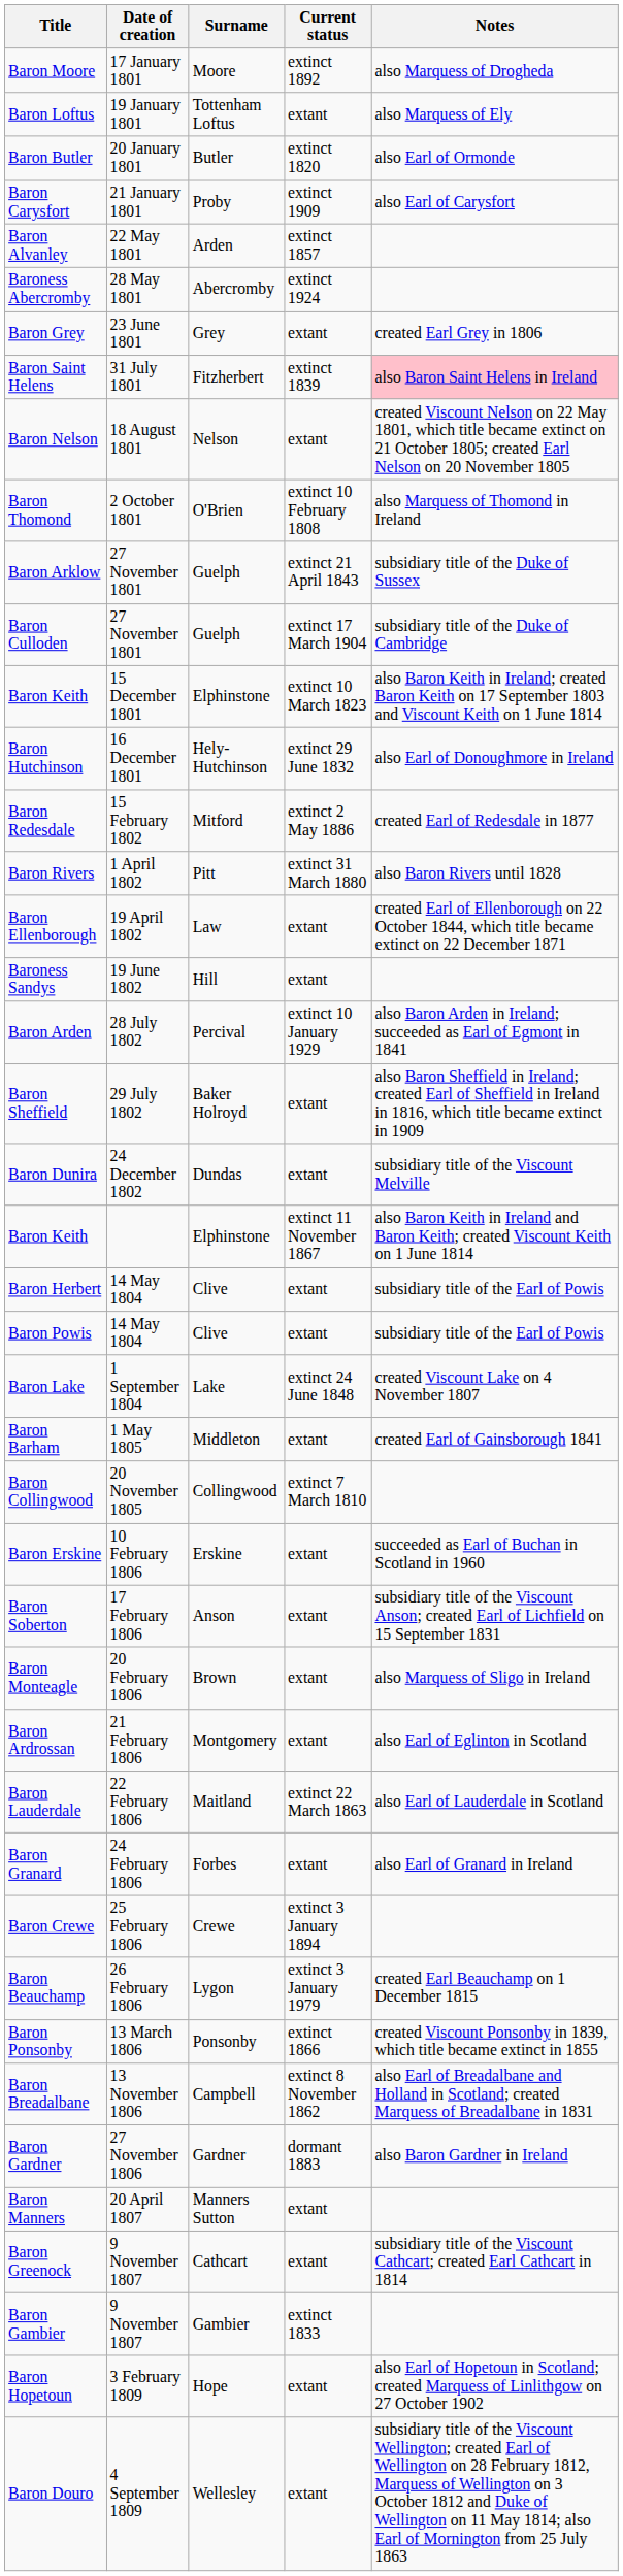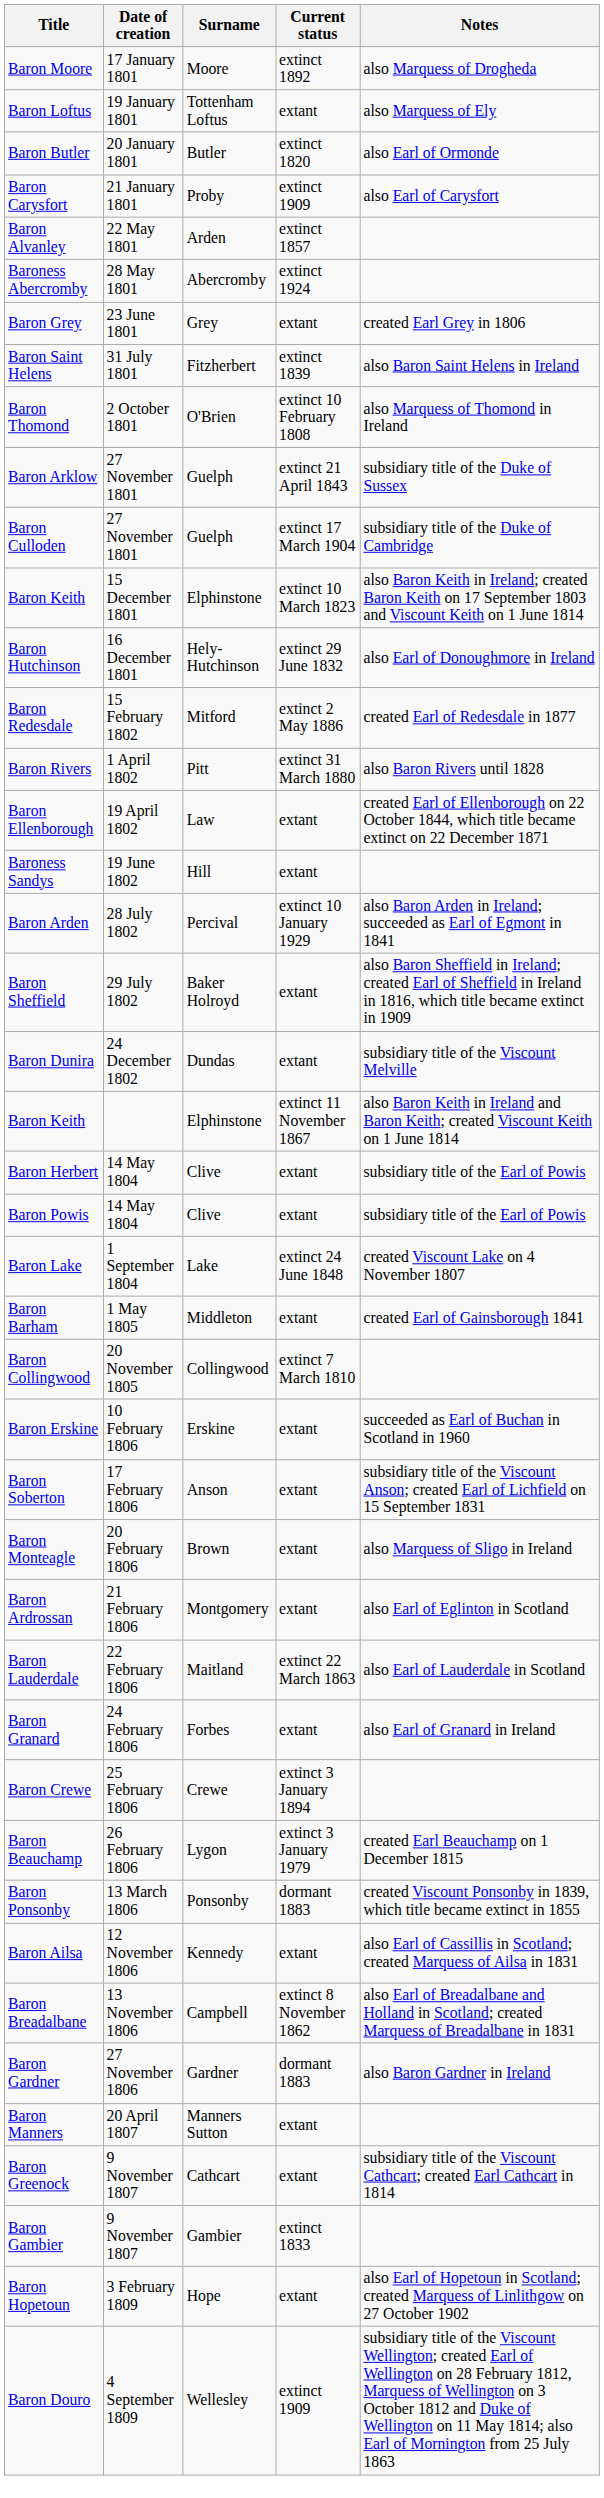Baron Saint Helens | Notes: pink background -> no background
- row: Baron Nelson | 18 August 1801 | Nelson | extant | created Viscount Nelson on 22 May 1801, which title became extinct on 21 October 1805; created Earl Nelson on 20 November 1805
Baron Ponsonby | Current status: extinct 1866 -> dormant 1883
+ row: Baron Ailsa | 12 November 1806 | Kennedy | extant | also Earl of Cassillis in Scotland; created Marquess of Ailsa in 1831
Baron Douro | Current status: extant -> extinct 1909
